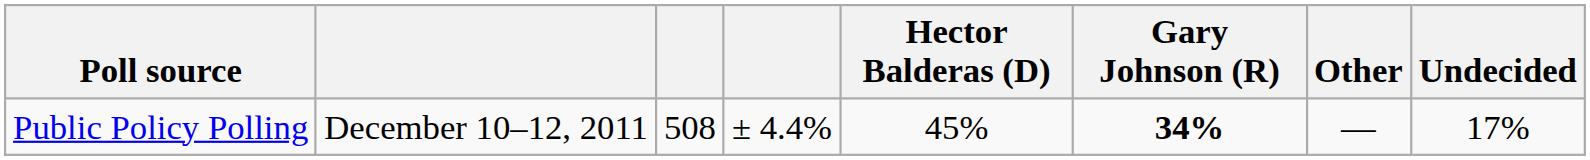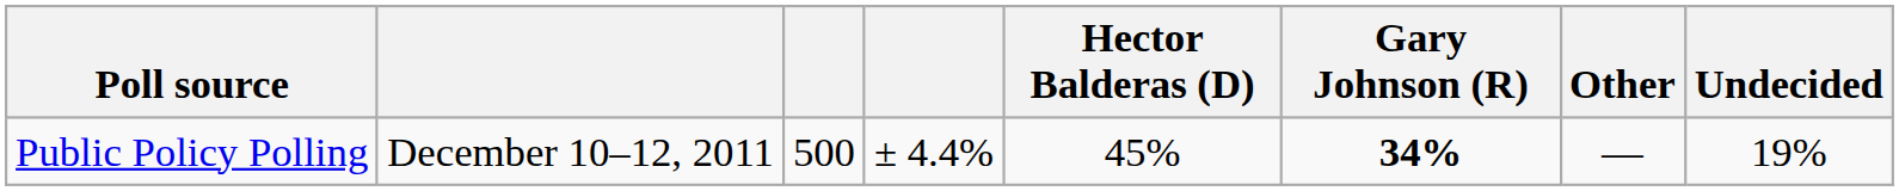Public Policy Polling | column 3: 508 -> 500
Public Policy Polling | Undecided: 17% -> 19%
